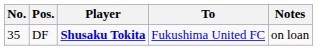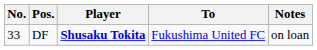DF | No.: 35 -> 33
